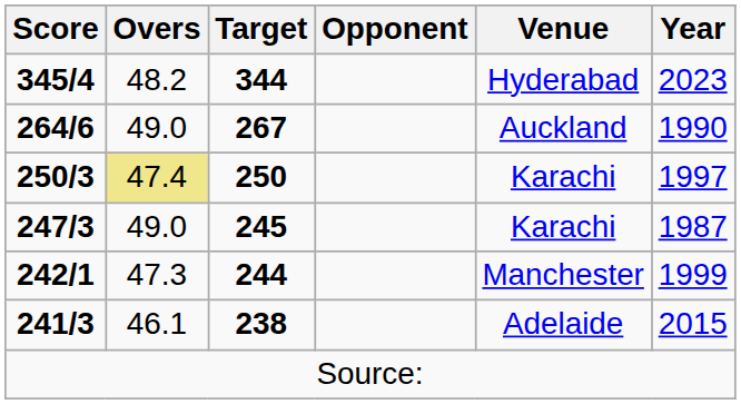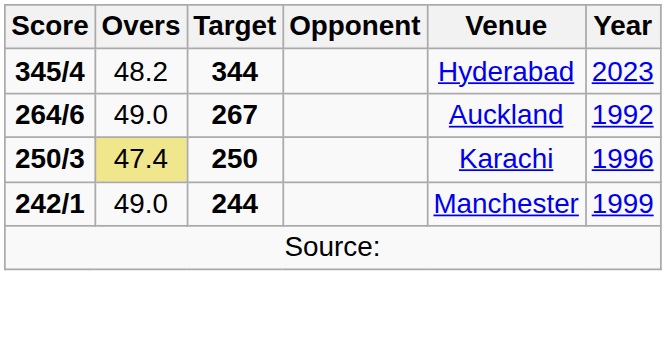264/6 | Year: 1990 -> 1992
250/3 | Year: 1997 -> 1996
- row: 247/3 | 49.0 | 245 | Karachi | 1987
242/1 | Overs: 47.3 -> 49.0
- row: 241/3 | 46.1 | 238 | Adelaide | 2015
